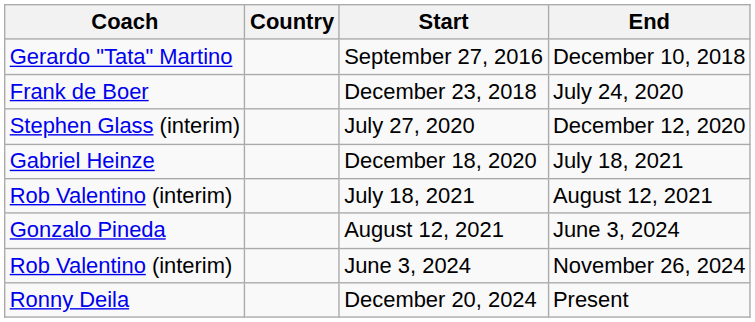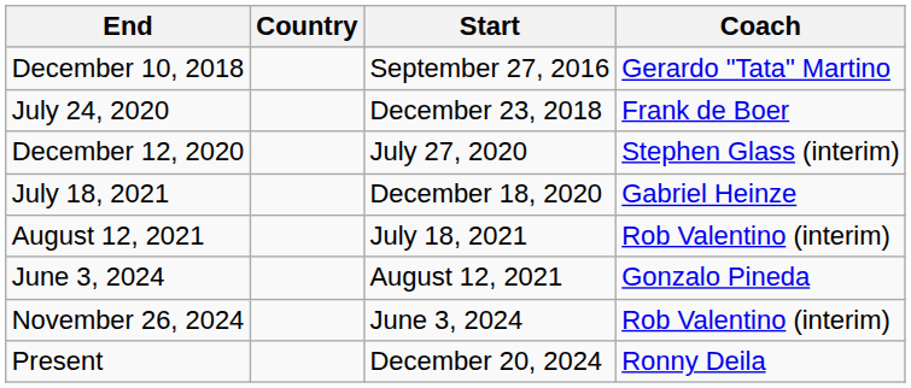columns swapped: Coach <-> End
